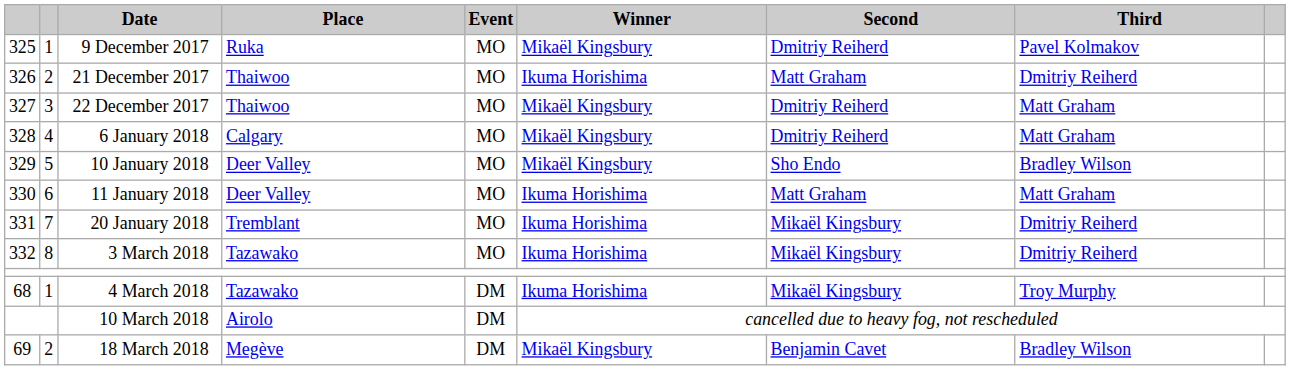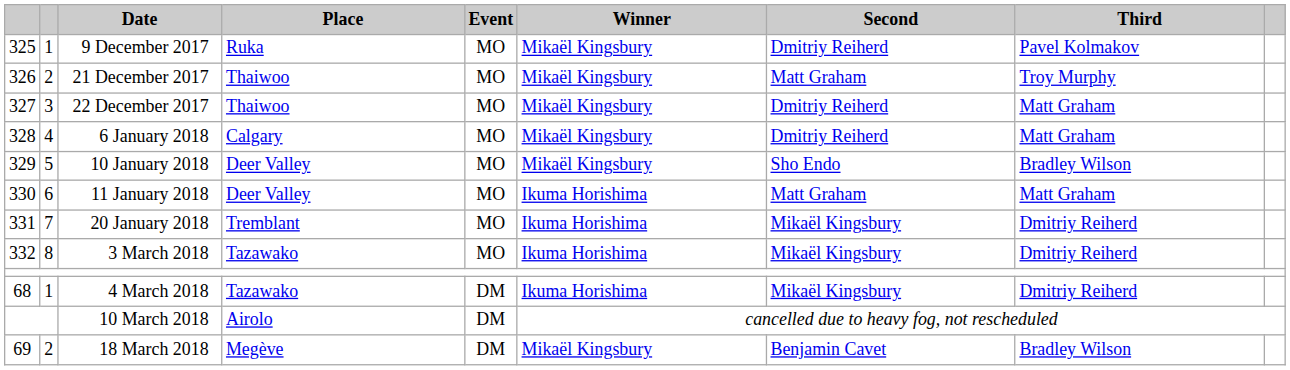21 December 2017 | Winner: Ikuma Horishima -> Mikaël Kingsbury
21 December 2017 | Third: Dmitriy Reiherd -> Troy Murphy
4 March 2018 | Third: Troy Murphy -> Dmitriy Reiherd
